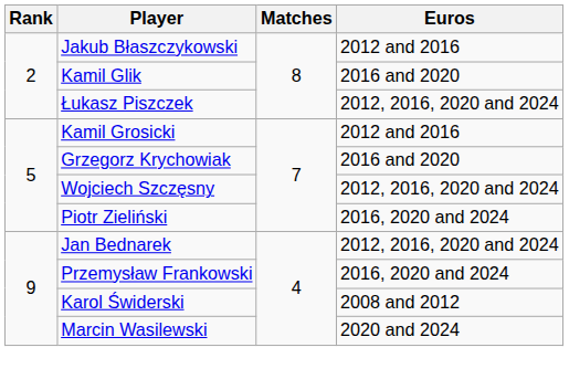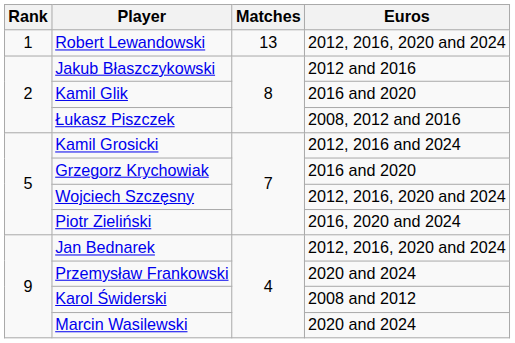+ row: 1 | Robert Lewandowski | 13 | 2012, 2016, 2020 and 2024
Łukasz Piszczek | Euros: 2012, 2016, 2020 and 2024 -> 2008, 2012 and 2016
Kamil Grosicki | Euros: 2012 and 2016 -> 2012, 2016 and 2024
Przemysław Frankowski | Euros: 2016, 2020 and 2024 -> 2020 and 2024
